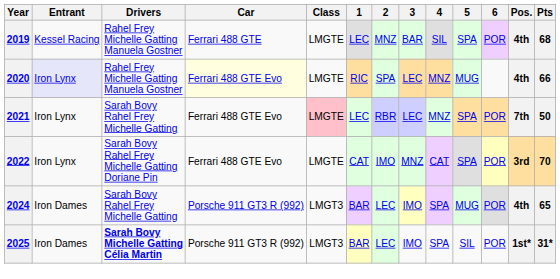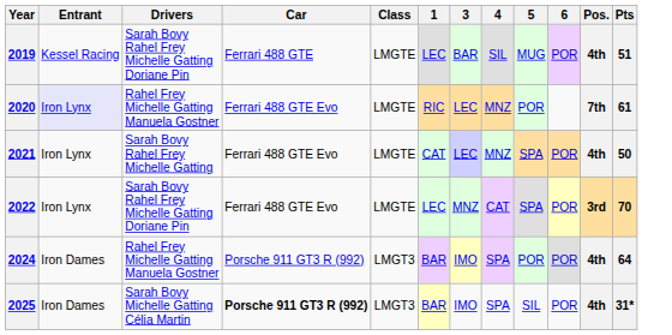- column: 2 | MNZ | SPA | RBR | IMO | LEC | LEC
2019 | Drivers: Rahel Frey Michelle Gatting Manuela Gostner -> Sarah Bovy Rahel Frey Michelle Gatting Doriane Pin
2019 | 5: SPA -> MUG
2019 | Pts: 68 -> 51
2020 | Car: lightyellow background -> no background
2020 | 5: MUG -> POR
2020 | Pos.: 4th -> 7th
2020 | Pts: 66 -> 61
2021 | Class: pink background -> no background
2021 | 1: LEC -> CAT
2021 | Pos.: 7th -> 4th
2022 | 1: CAT -> LEC
2024 | Drivers: Sarah Bovy Rahel Frey Michelle Gatting -> Rahel Frey Michelle Gatting Manuela Gostner
2024 | 5: MUG -> POR
2024 | Pts: 65 -> 64
2025 | Drivers: bold -> normal
2025 | Car: normal -> bold
2025 | Pos.: 1st* -> 4th
